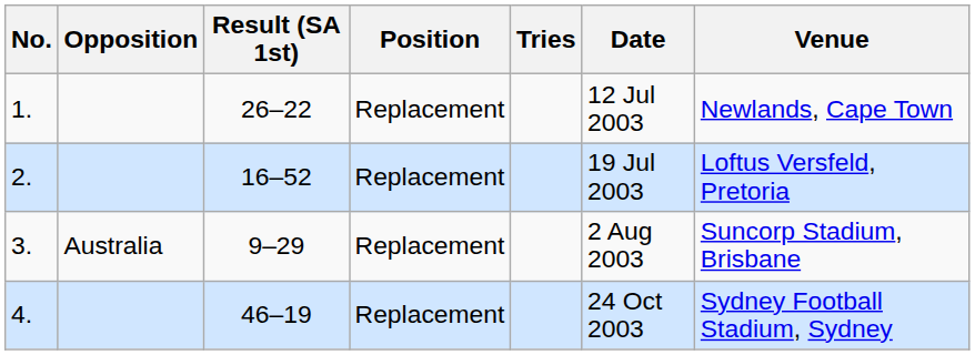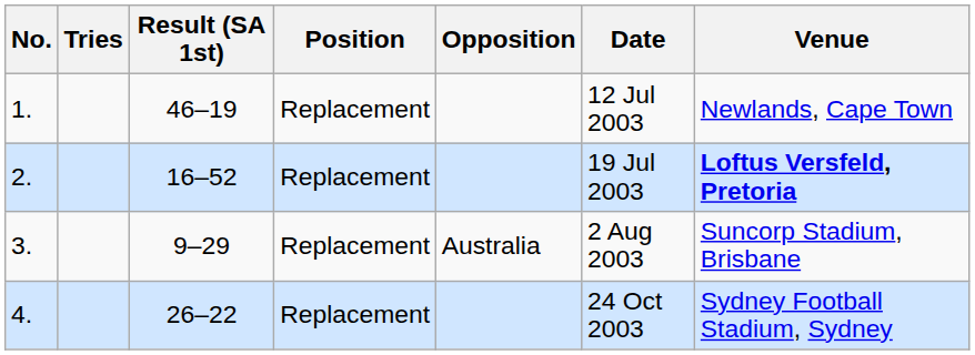columns swapped: Opposition <-> Tries
1. | Result (SA 1st): 26–22 -> 46–19
2. | Venue: normal -> bold
4. | Result (SA 1st): 46–19 -> 26–22
